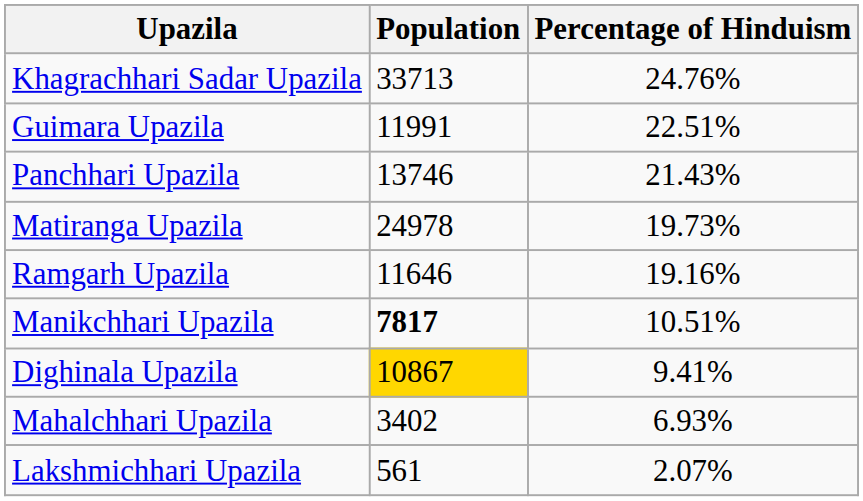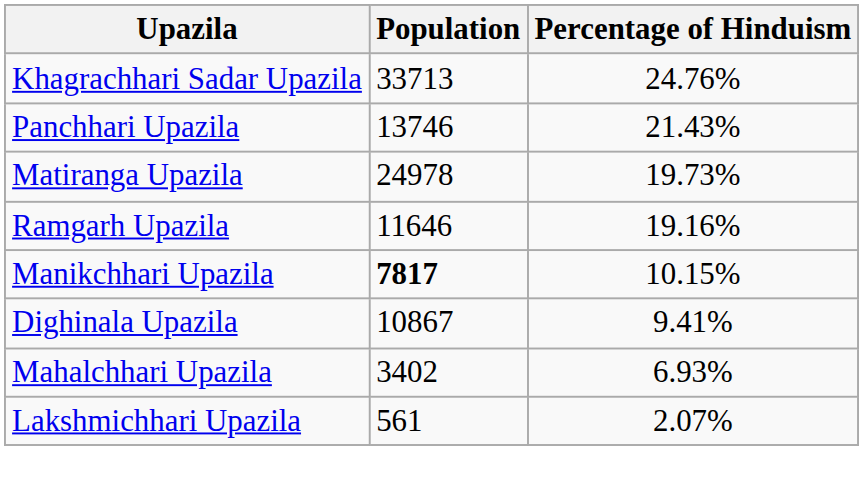- row: Guimara Upazila | 11991 | 22.51%
Manikchhari Upazila | Percentage of Hinduism: 10.51% -> 10.15%
Dighinala Upazila | Population: gold background -> no background
